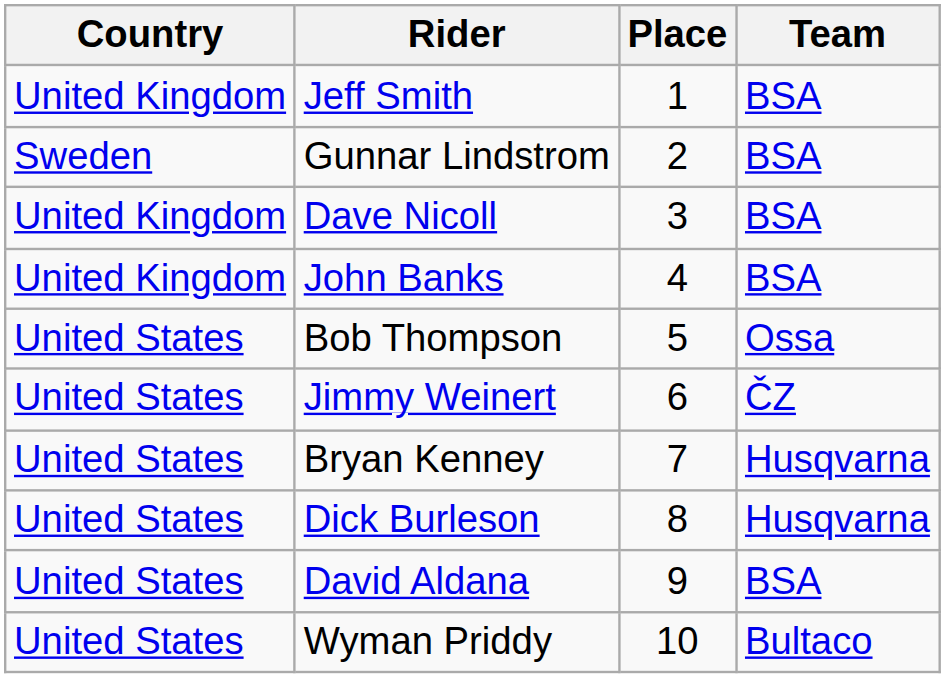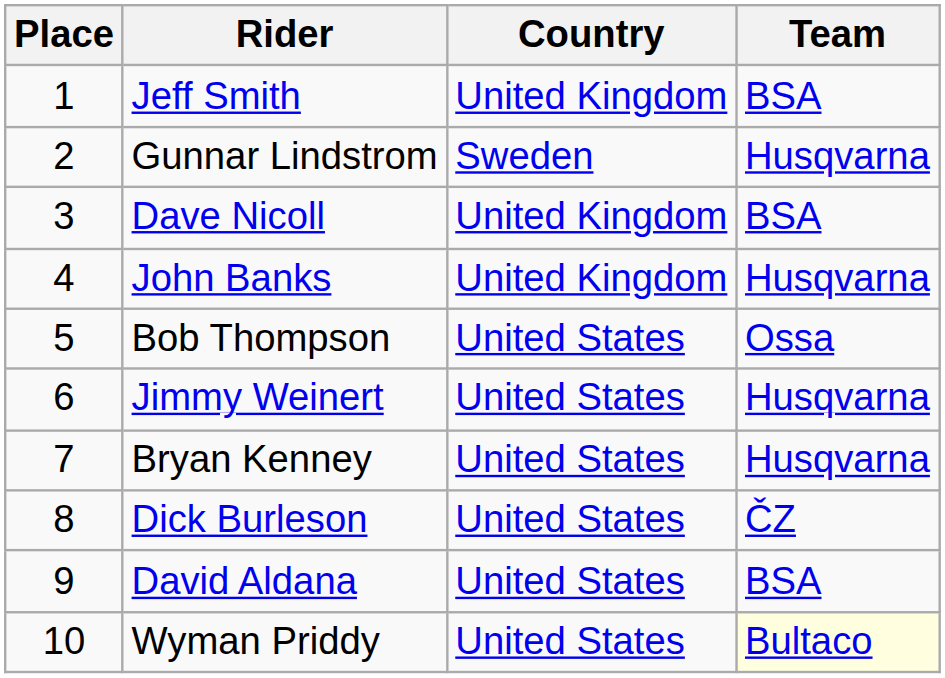columns swapped: Place <-> Country
Gunnar Lindstrom | Team: BSA -> Husqvarna
John Banks | Team: BSA -> Husqvarna
Jimmy Weinert | Team: ČZ -> Husqvarna
Dick Burleson | Team: Husqvarna -> ČZ
Wyman Priddy | Team: no background -> lightyellow background
